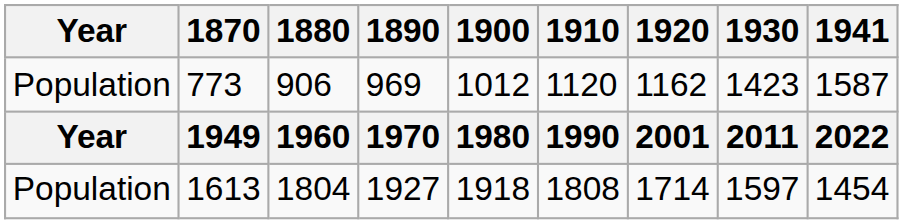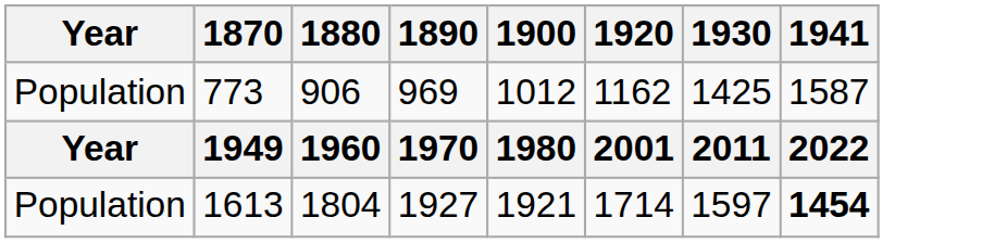- column: 1910 | 1120 | 1990 | 1808
773 | 1930: 1423 -> 1425
1613 | 1900: 1918 -> 1921
1613 | 1941: normal -> bold
